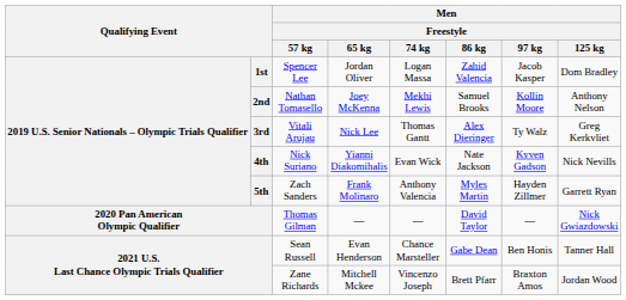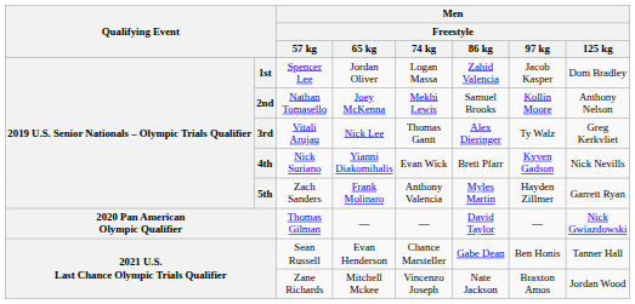Nick Suriano | Men / Freestyle / 86 kg: Nate Jackson -> Brett Pfarr
Zane Richards | Men / Freestyle / 86 kg: Brett Pfarr -> Nate Jackson
